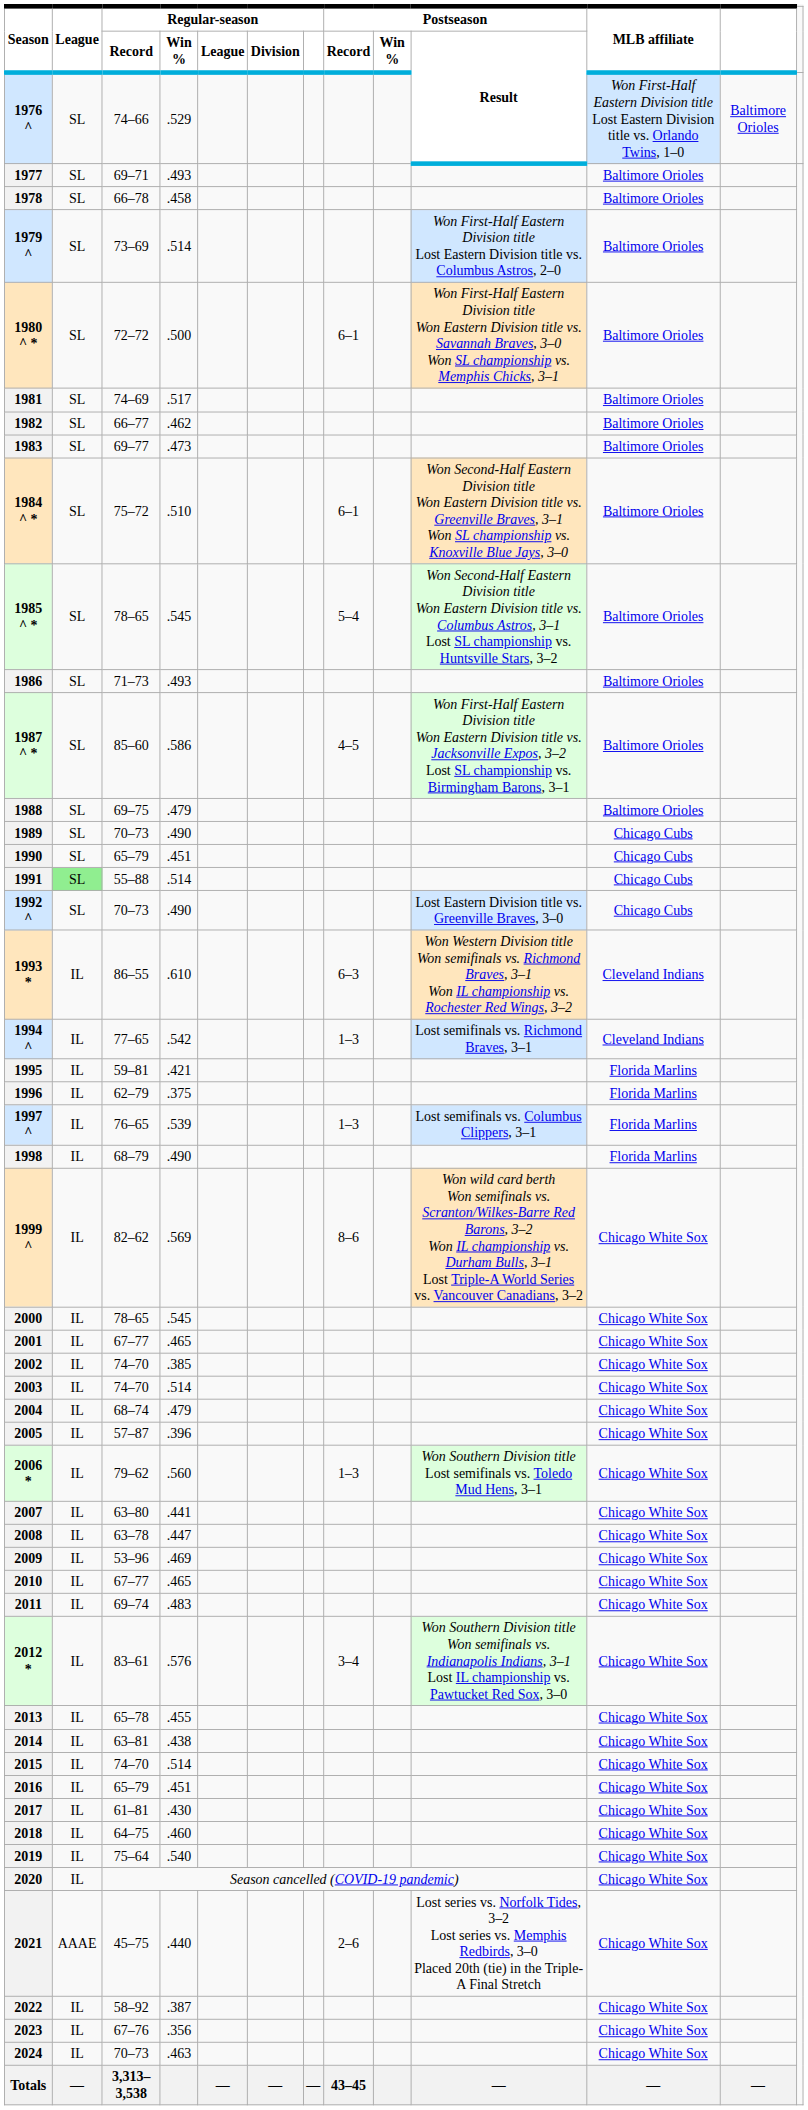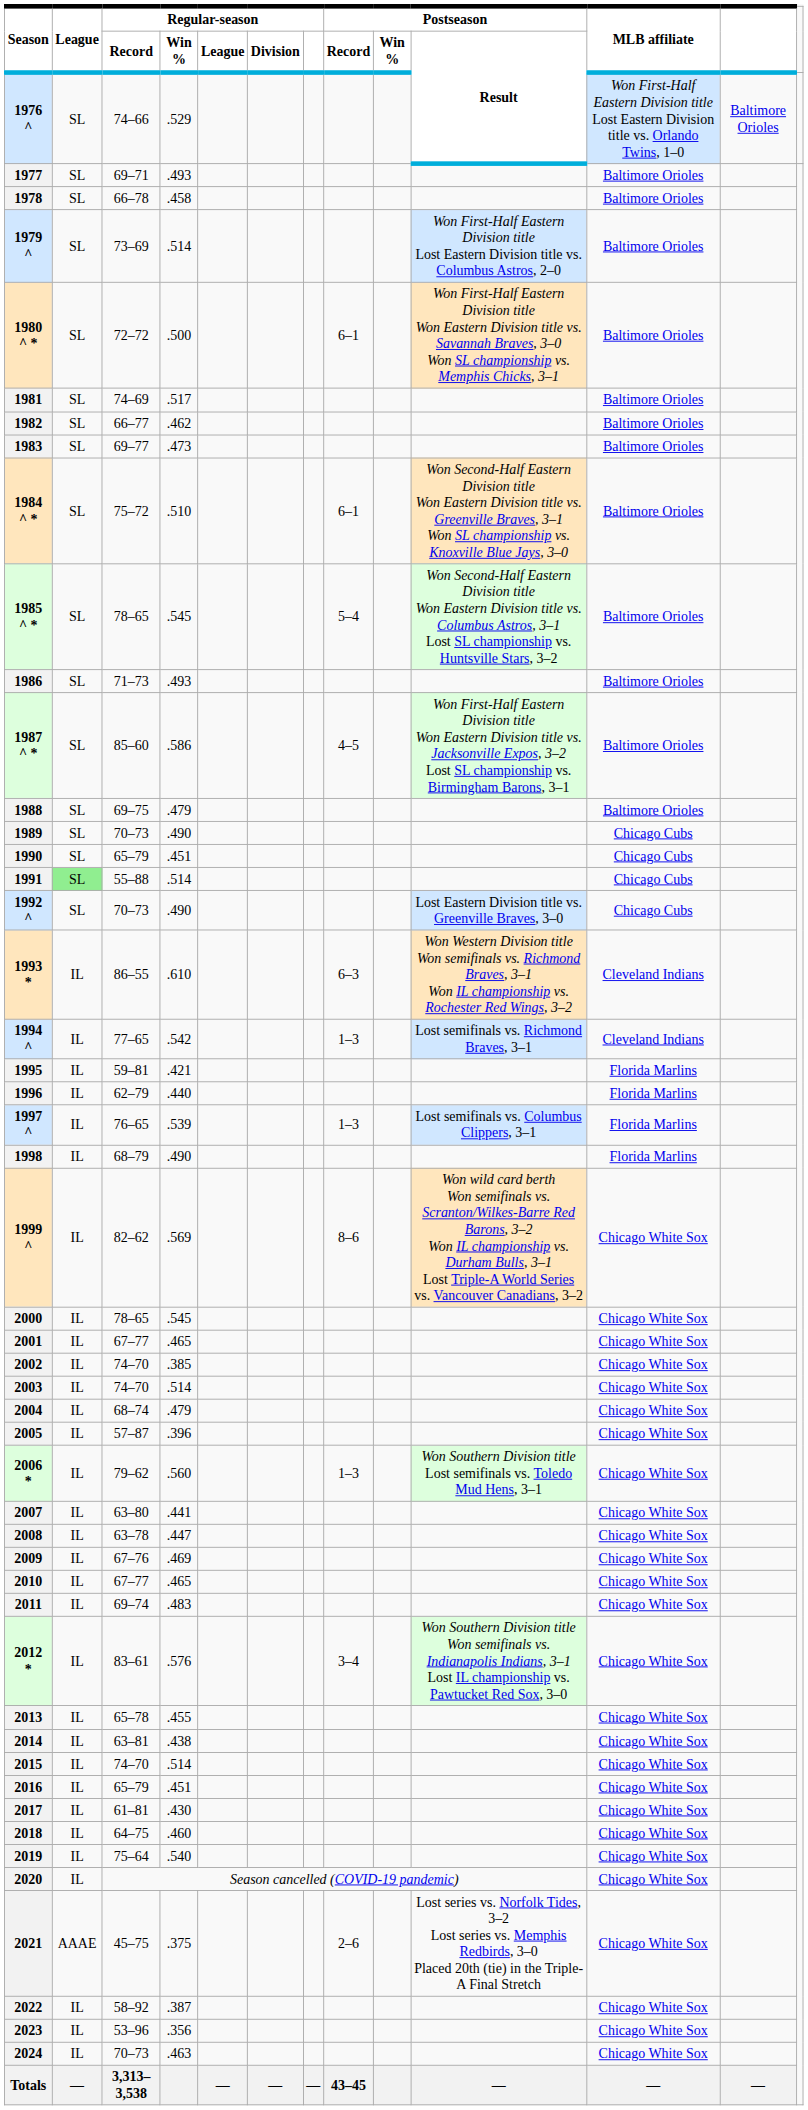1996 | Regular-season / Win %: .375 -> .440
2009 | Regular-season / Record: 53–96 -> 67–76
2021 | Regular-season / Win %: .440 -> .375
2023 | Regular-season / Record: 67–76 -> 53–96
